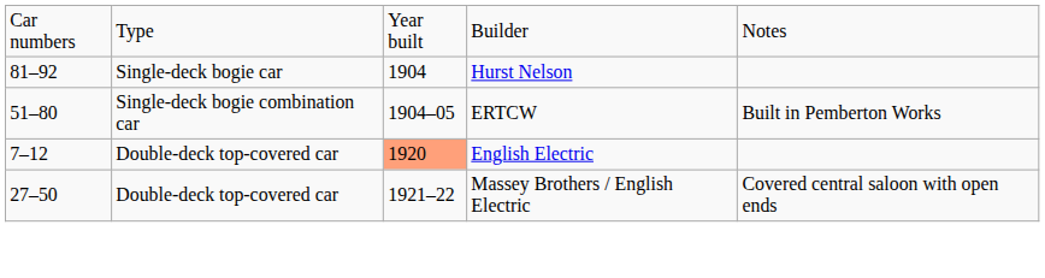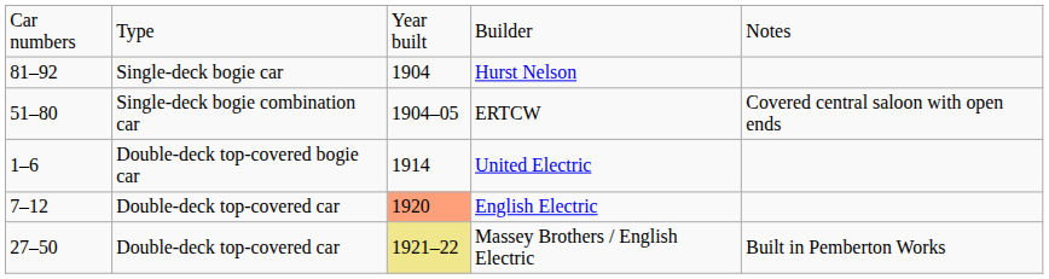ERTCW | column 5: Built in Pemberton Works -> Covered central saloon with open ends
+ row: 1–6 | Double-deck top-covered bogie car | 1914 | United Electric
Massey Brothers / English Electric | column 3: no background -> khaki background
Massey Brothers / English Electric | column 5: Covered central saloon with open ends -> Built in Pemberton Works
